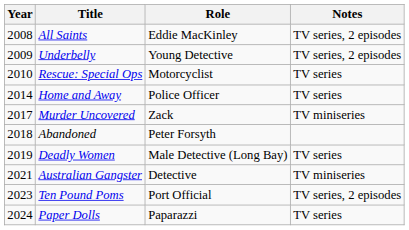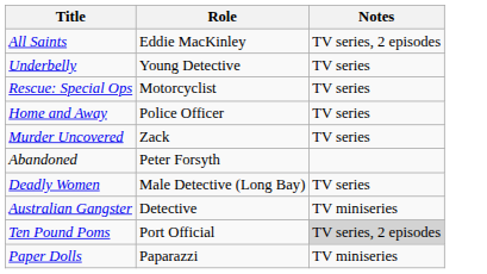- column: Year | 2008 | 2009 | 2010 | 2014 | 2017 | 2018 | 2019 | 2021 | 2023 | 2024
Underbelly | Notes: TV series, 2 episodes -> TV series
Murder Uncovered | Notes: TV miniseries -> TV series
Ten Pound Poms | Notes: no background -> lightgrey background
Paper Dolls | Notes: TV series -> TV miniseries
